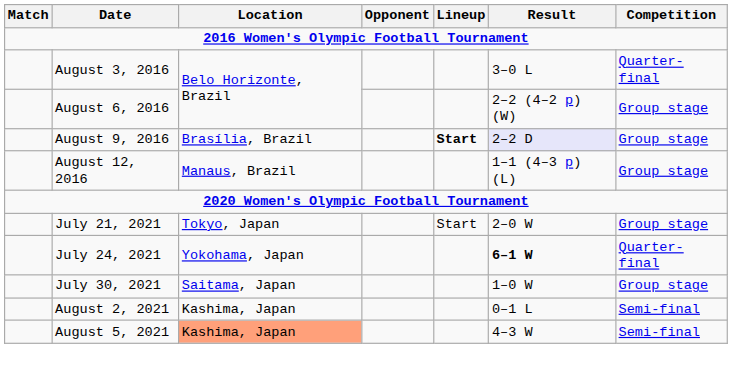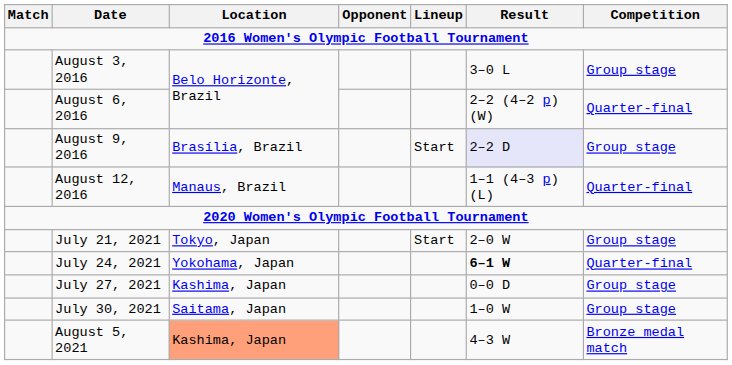August 3, 2016 | Competition: Quarter-final -> Group stage
August 6, 2016 | Competition: Group stage -> Quarter-final
August 9, 2016 | Lineup: bold -> normal
August 12, 2016 | Competition: Group stage -> Quarter-final
+ row: July 27, 2021 | Kashima, Japan | 0–0 D | Group stage
- row: August 2, 2021 | Kashima, Japan | 0–1 L | Semi-final
August 5, 2021 | Competition: Semi-final -> Bronze medal match
